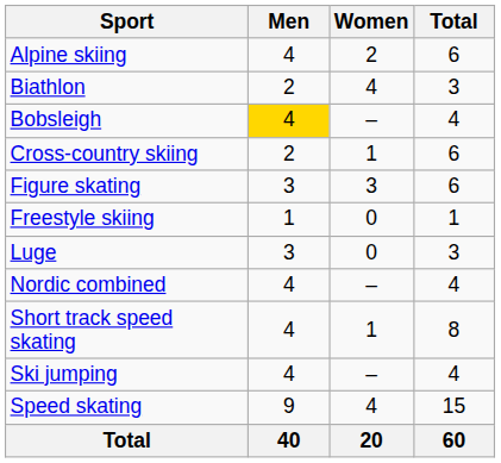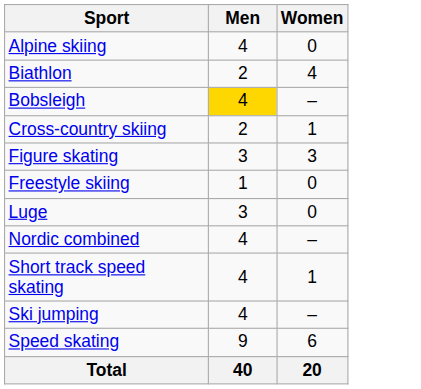- column: Total | 6 | 3 | 4 | 6 | 6 | 1 | 3 | 4 | 8 | 4 | 15 | 60
Alpine skiing | Women: 2 -> 0
Speed skating | Women: 4 -> 6
